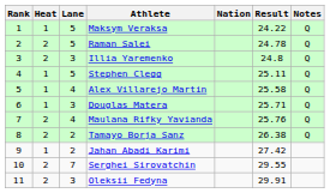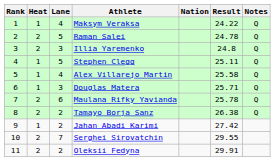Maksym Veraksa | Lane: 5 -> 4
Maulana Rifky Yavianda | Lane: 4 -> 6
Maulana Rifky Yavianda | Result: 25.76 -> 25.78
Oleksii Fedyna | Lane: 3 -> 2
